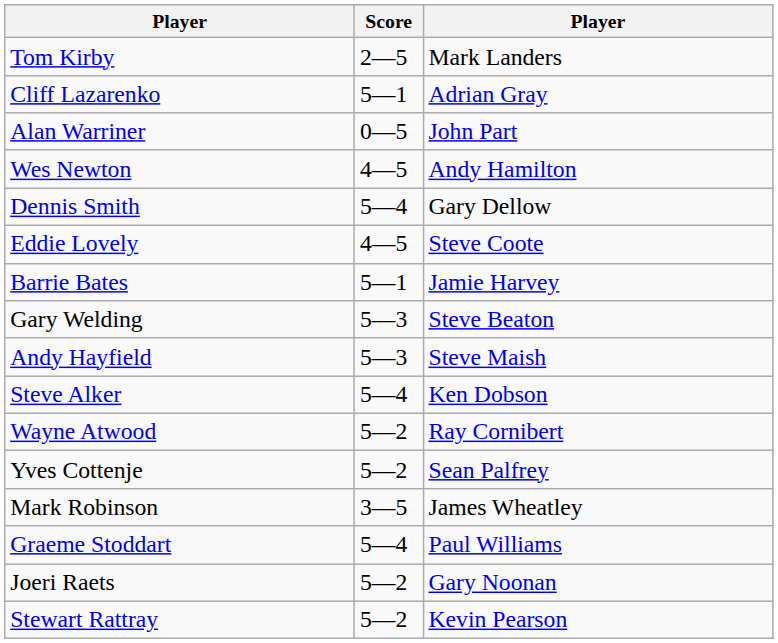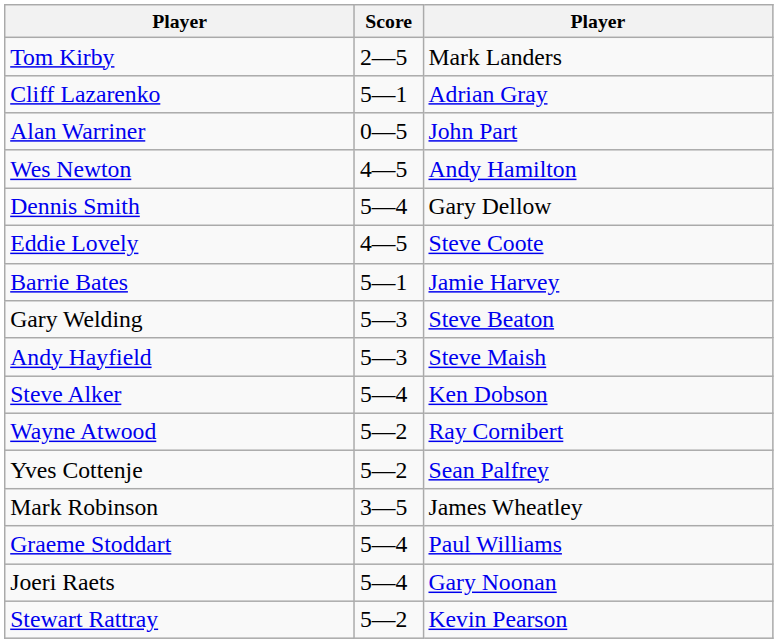Joeri Raets | Score: 5—2 -> 5—4
